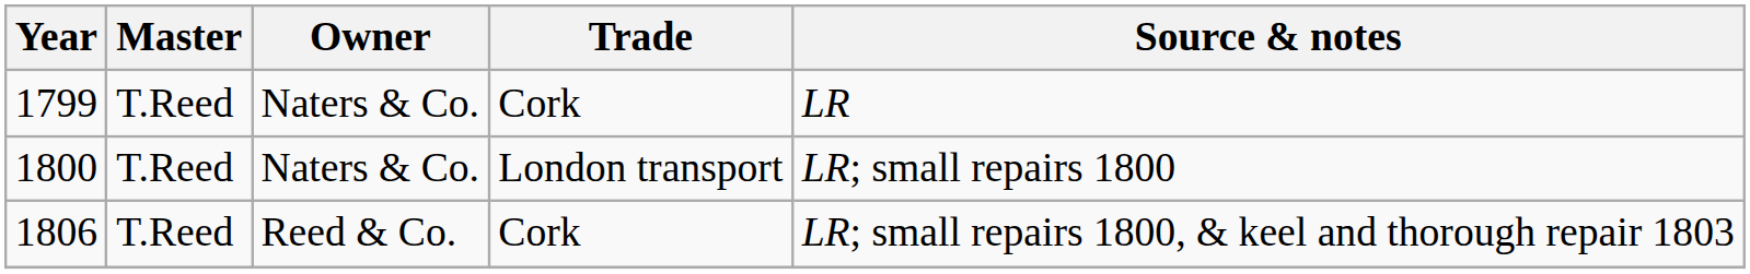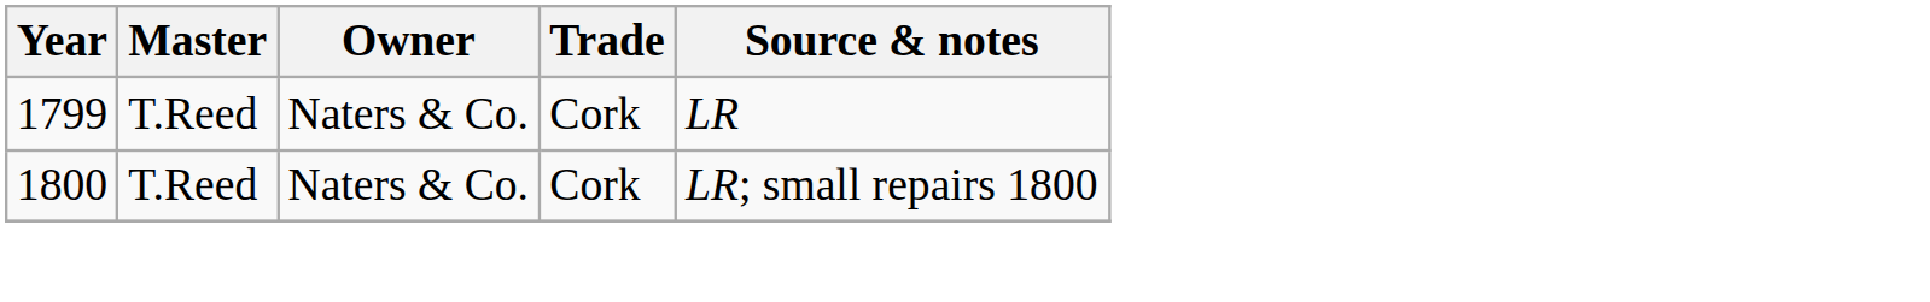1800 | Trade: London transport -> Cork
- row: 1806 | T.Reed | Reed & Co. | Cork | LR; small repairs 1800, & keel and thorough repair 1803
